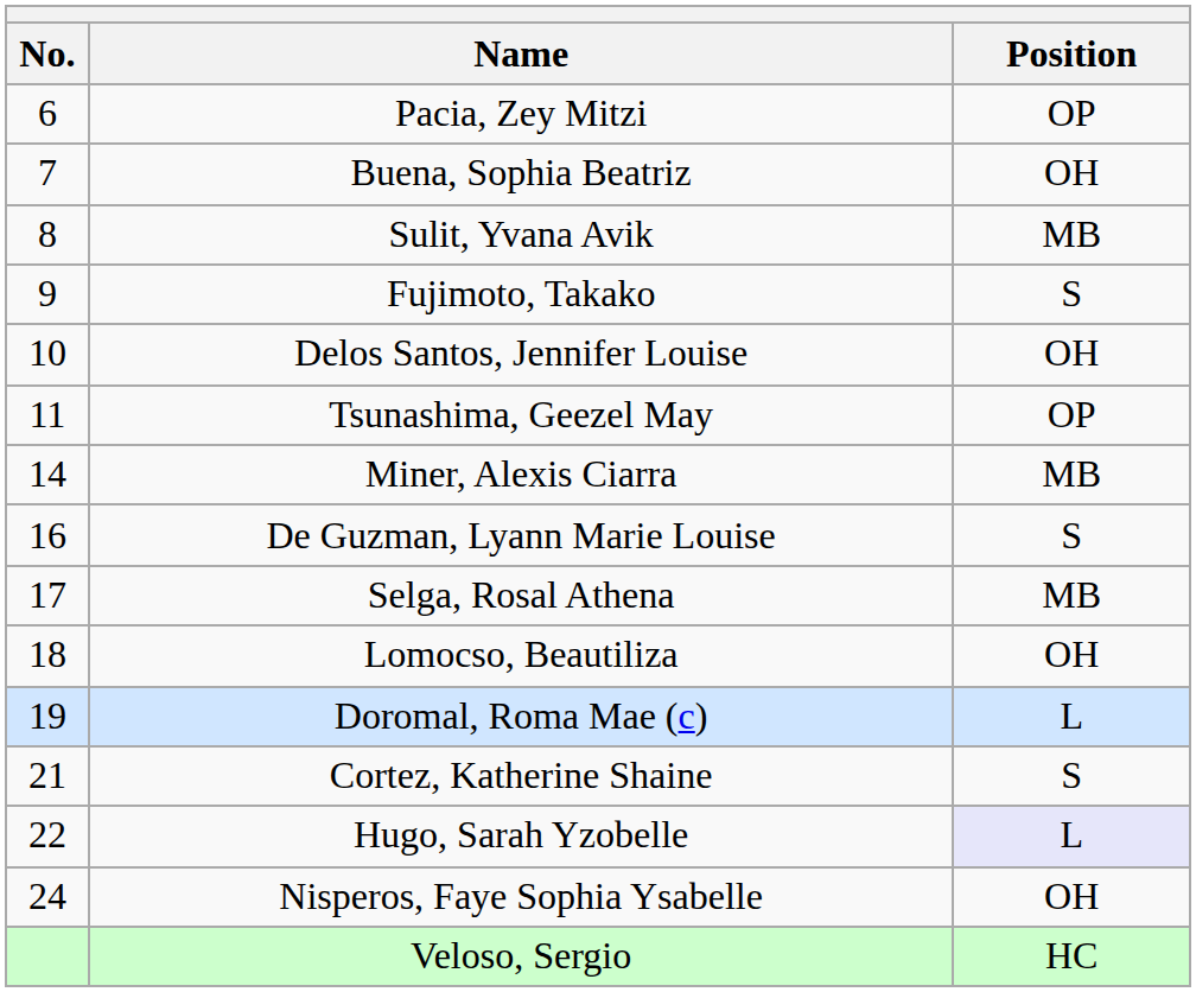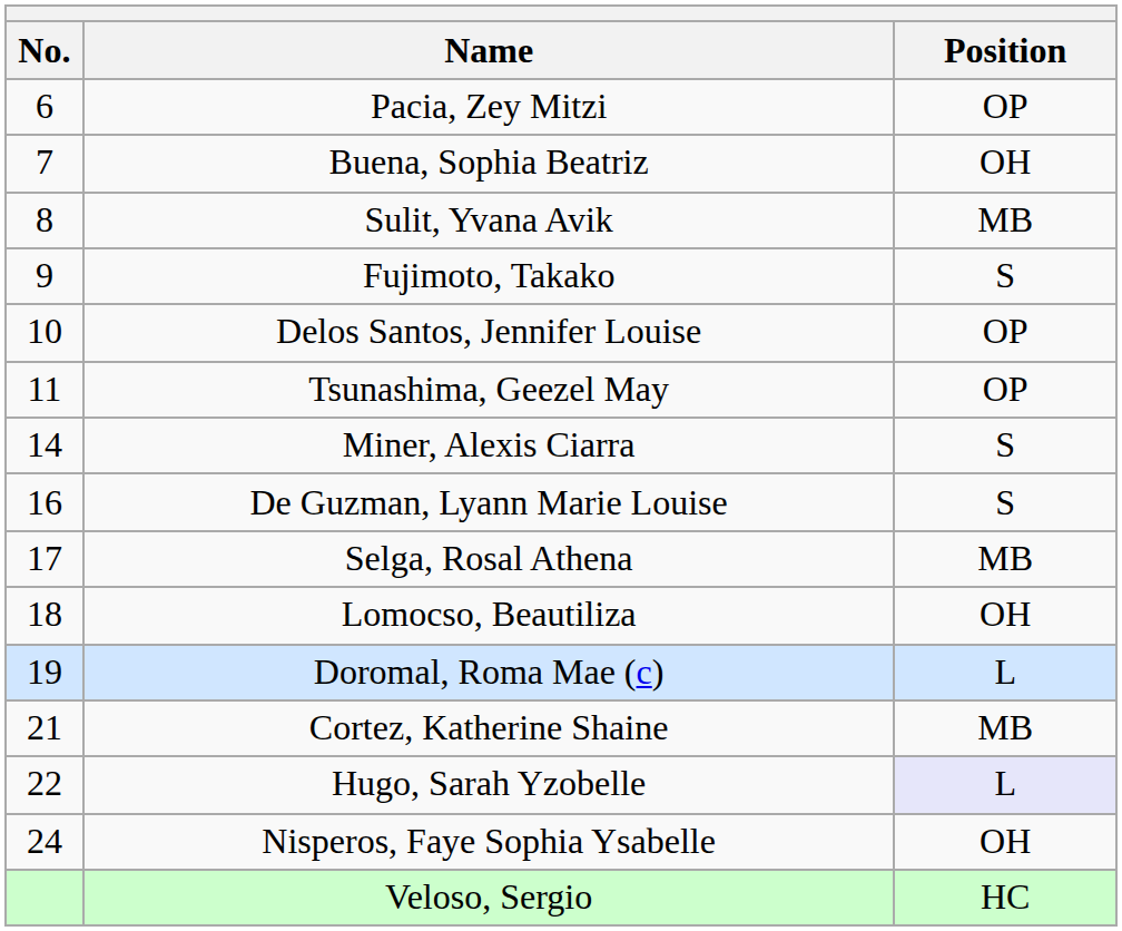Delos Santos, Jennifer Louise | Position: OH -> OP
Miner, Alexis Ciarra | Position: MB -> S
Cortez, Katherine Shaine | Position: S -> MB
